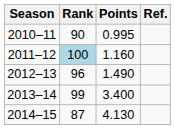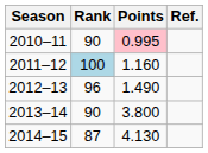2010–11 | Points: no background -> pink background
2013–14 | Rank: 99 -> 90
2013–14 | Points: 3.400 -> 3.800
